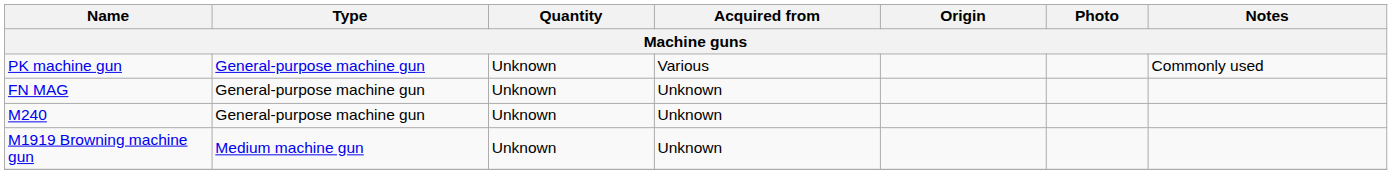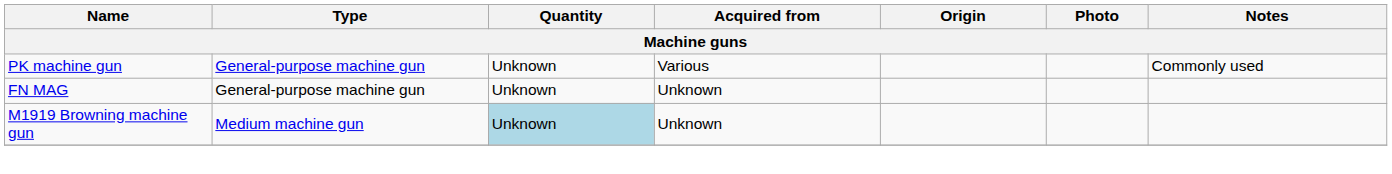- row: M240 | General-purpose machine gun | Unknown | Unknown
M1919 Browning machine gun | Quantity: no background -> lightblue background
